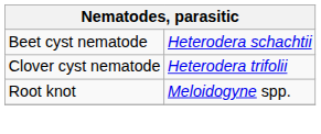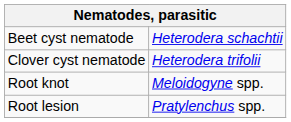+ row: Root lesion | Pratylenchus spp.
